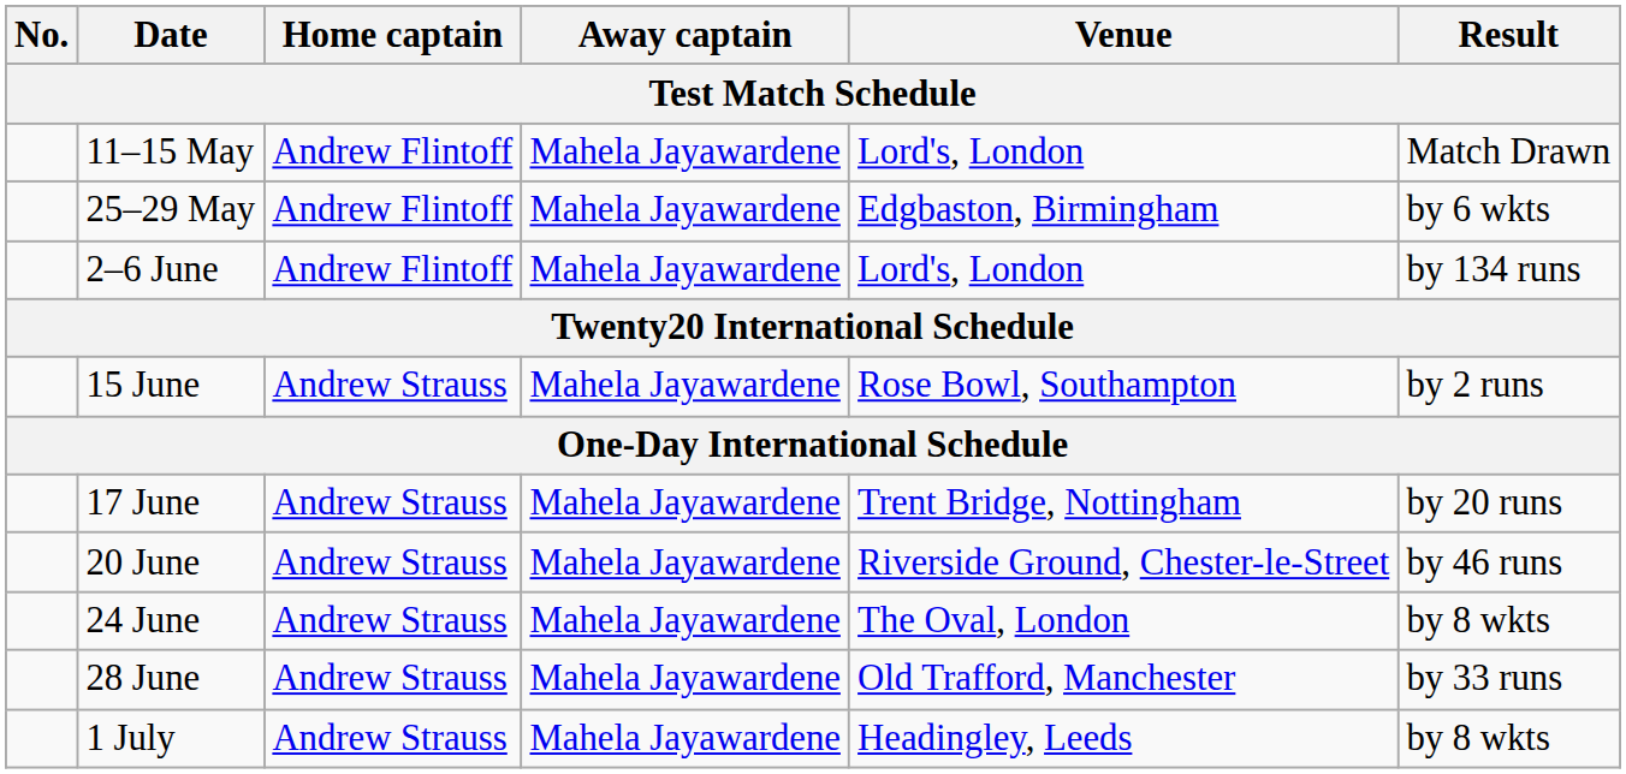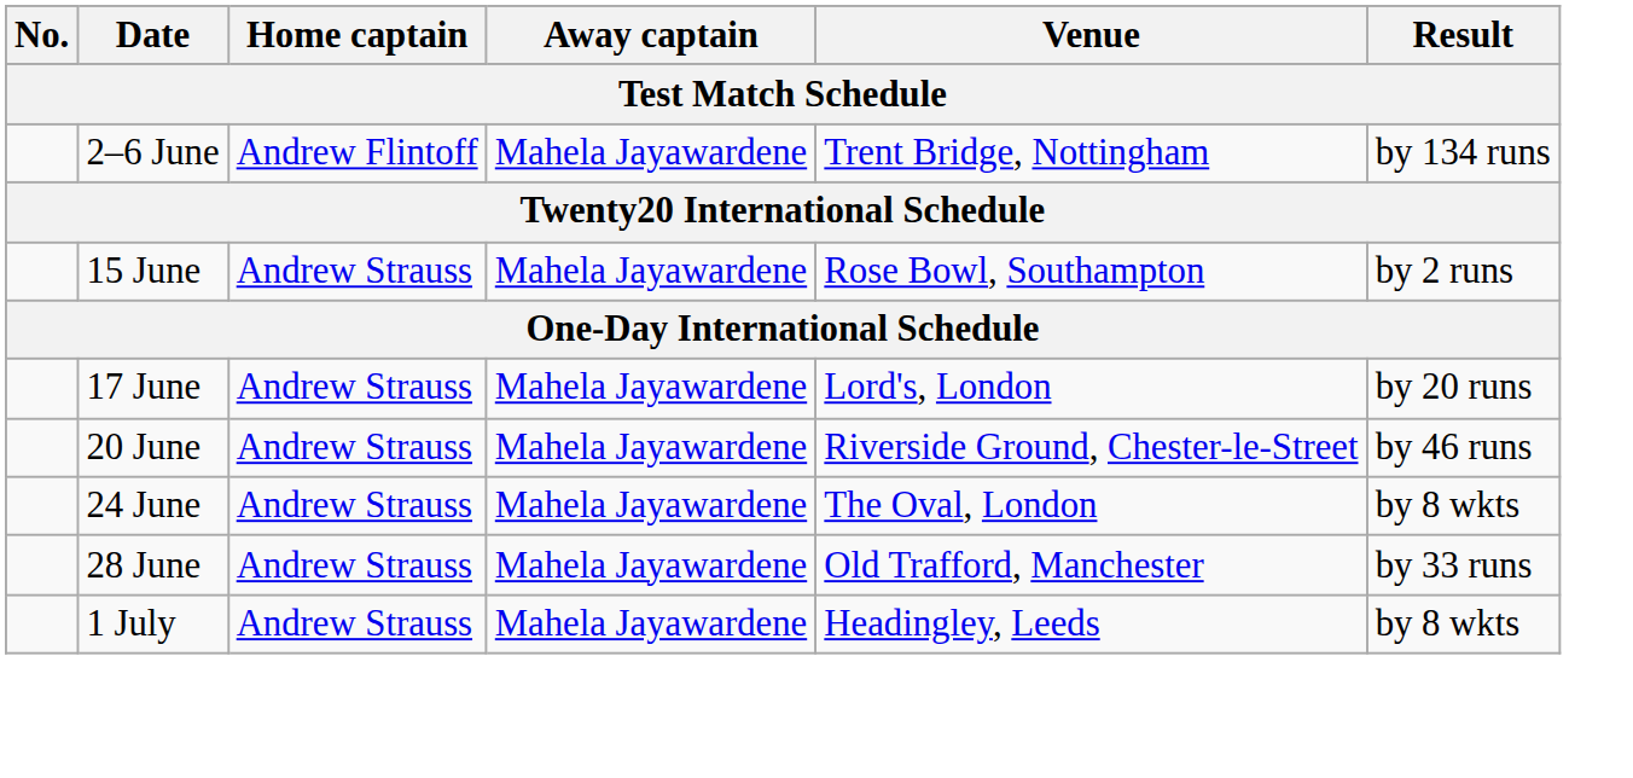- row: 11–15 May | Andrew Flintoff | Mahela Jayawardene | Lord's, London | Match Drawn
- row: 25–29 May | Andrew Flintoff | Mahela Jayawardene | Edgbaston, Birmingham | by 6 wkts
2–6 June | Venue: Lord's, London -> Trent Bridge, Nottingham
17 June | Venue: Trent Bridge, Nottingham -> Lord's, London
